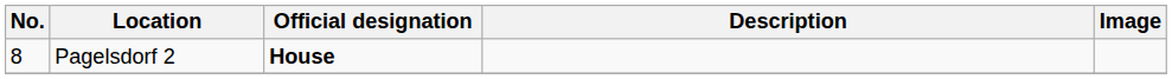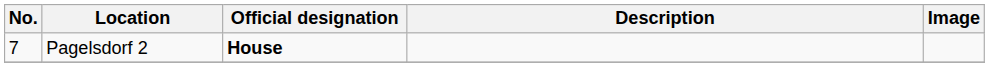Pagelsdorf 2 | No.: 8 -> 7
